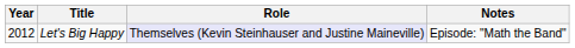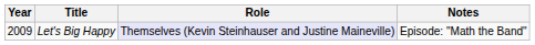Let's Big Happy | Year: 2012 -> 2009
